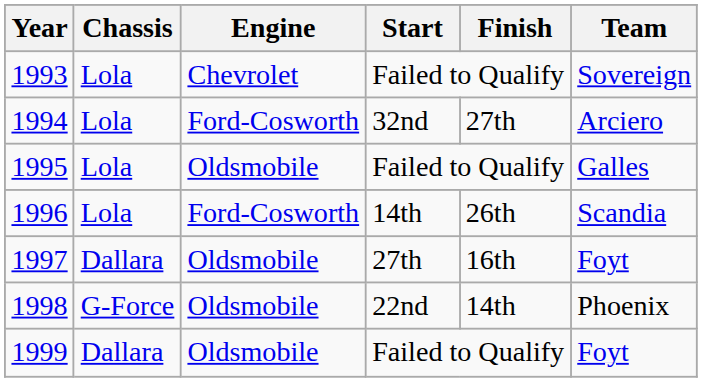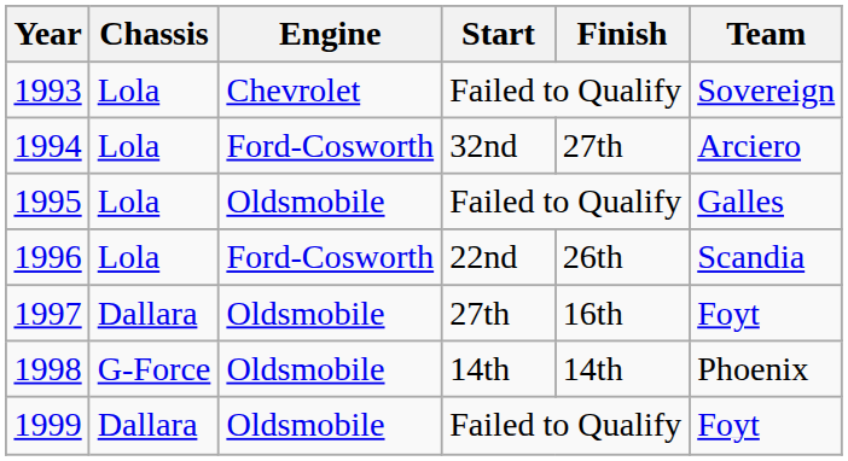1996 | Start: 14th -> 22nd
1998 | Start: 22nd -> 14th
